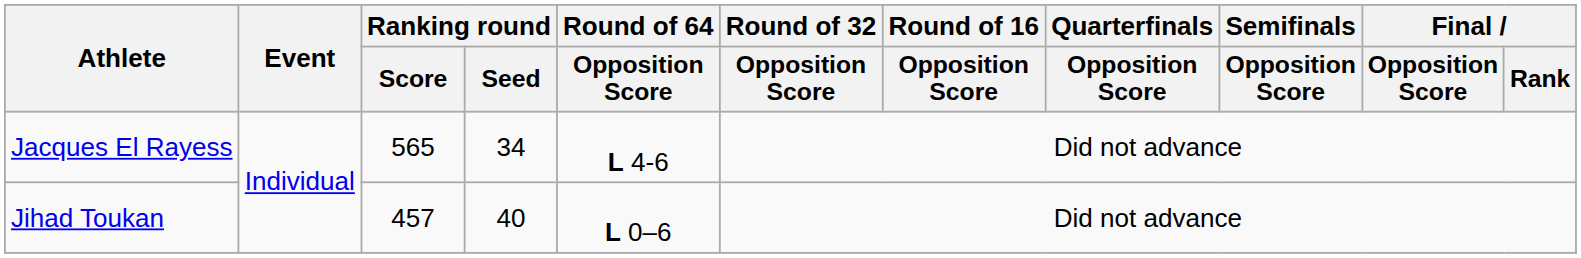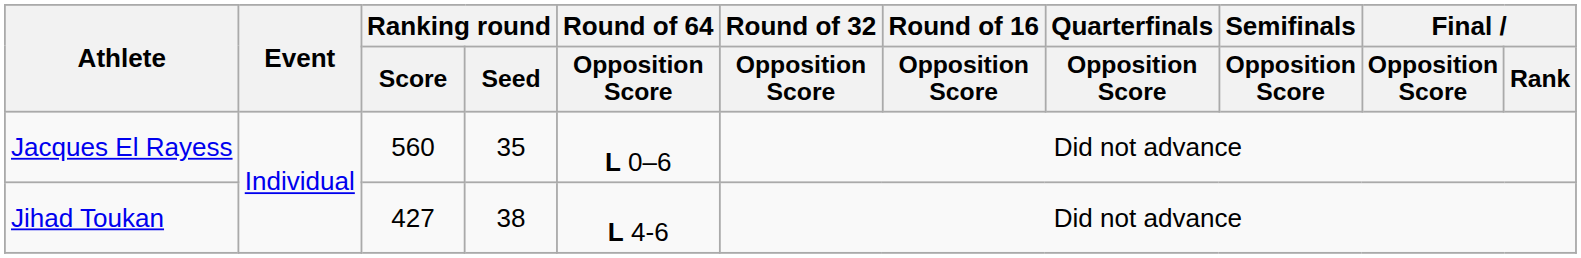Jacques El Rayess | Ranking round / Score: 565 -> 560
Jacques El Rayess | Ranking round / Seed: 34 -> 35
Jacques El Rayess | Round of 64 / Opposition Score: L 4-6 -> L 0–6
Jihad Toukan | Ranking round / Score: 457 -> 427
Jihad Toukan | Ranking round / Seed: 40 -> 38
Jihad Toukan | Round of 64 / Opposition Score: L 0–6 -> L 4-6
